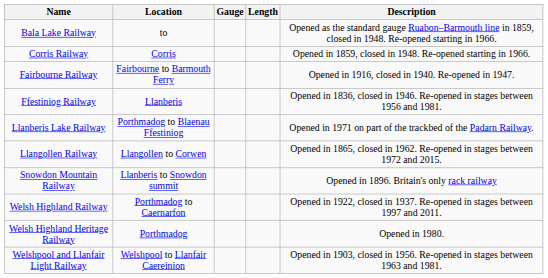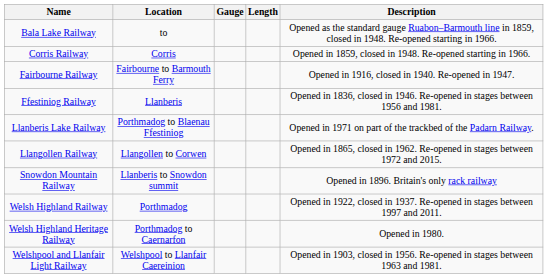Welsh Highland Railway | Location: Porthmadog to Caernarfon -> Porthmadog
Welsh Highland Heritage Railway | Location: Porthmadog -> Porthmadog to Caernarfon
